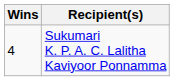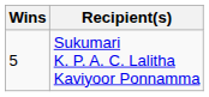Sukumari K. P. A. C. Lalitha Kaviyoor Ponnamma | Wins: 4 -> 5
